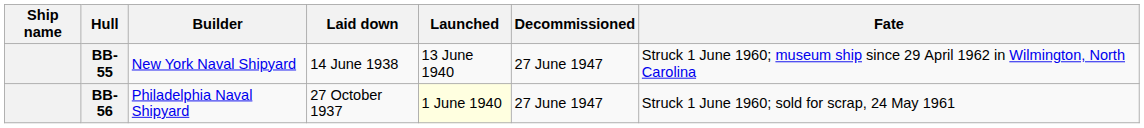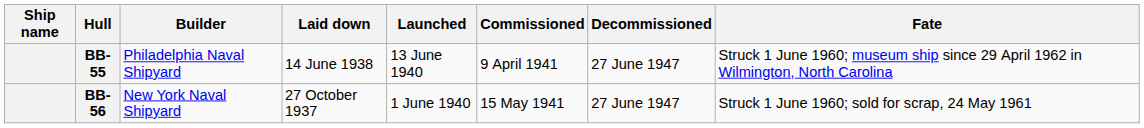+ column: Commissioned | 9 April 1941 | 15 May 1941
BB-55 | Builder: New York Naval Shipyard -> Philadelphia Naval Shipyard
BB-56 | Builder: Philadelphia Naval Shipyard -> New York Naval Shipyard
BB-56 | Launched: lightyellow background -> no background
